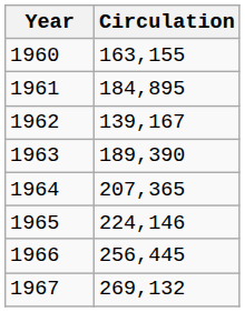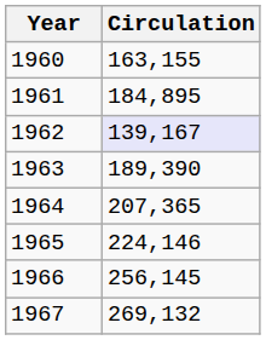1962 | Circulation: no background -> lavender background
1966 | Circulation: 256,445 -> 256,145
